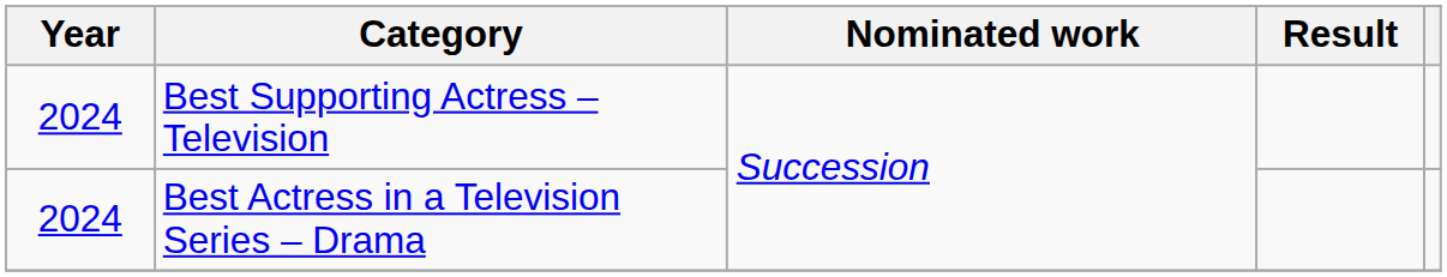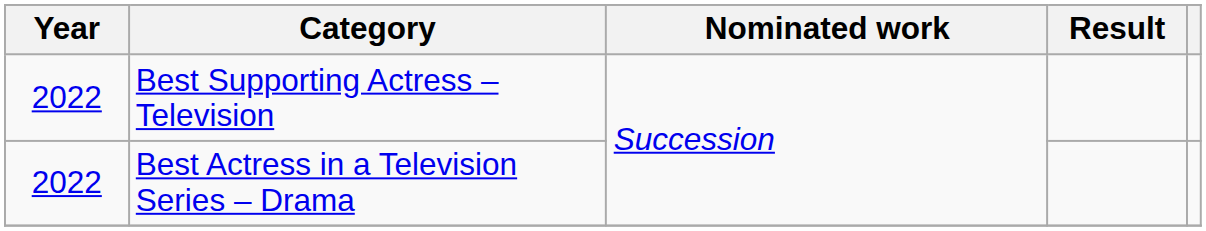Best Supporting Actress – Television | Year: 2024 -> 2022
Best Actress in a Television Series – Drama | Year: 2024 -> 2022
